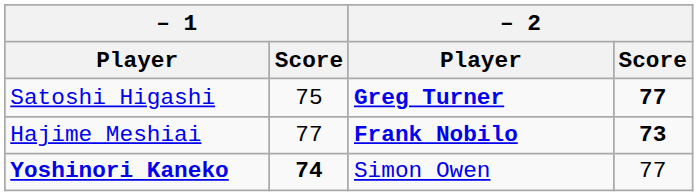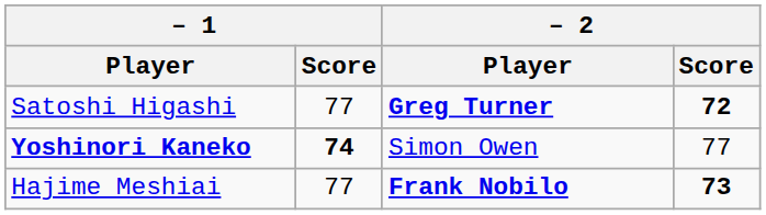Satoshi Higashi | – 1 / Score: 75 -> 77
Satoshi Higashi | – 2 / Score: 77 -> 72
rows swapped: Yoshinori Kaneko <-> Hajime Meshiai
